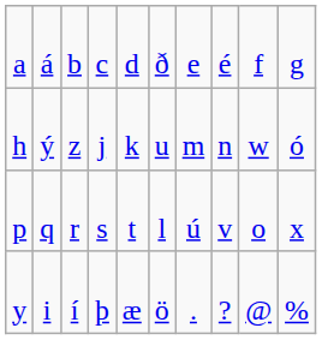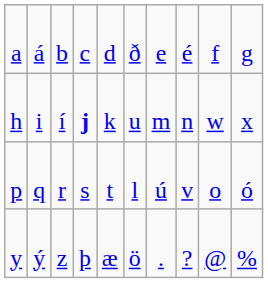h | column 2: ý -> i
h | column 3: z -> í
h | column 4: normal -> bold
h | column 10: ó -> x
p | column 10: x -> ó
y | column 2: i -> ý
y | column 3: í -> z
